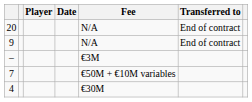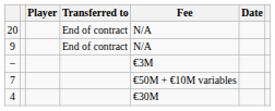columns swapped: Transferred to <-> Date
